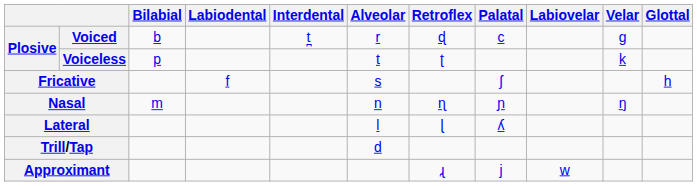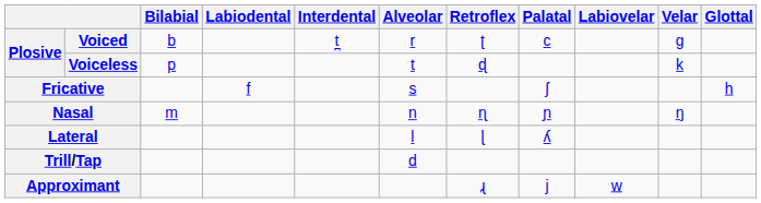Voiced | Retroflex: ɖ -> ʈ
Voiceless | Retroflex: ʈ -> ɖ
